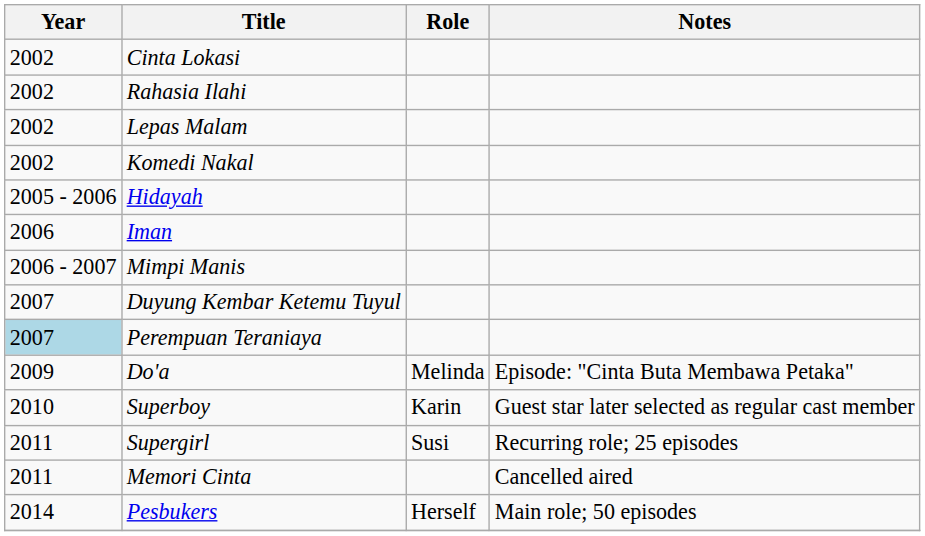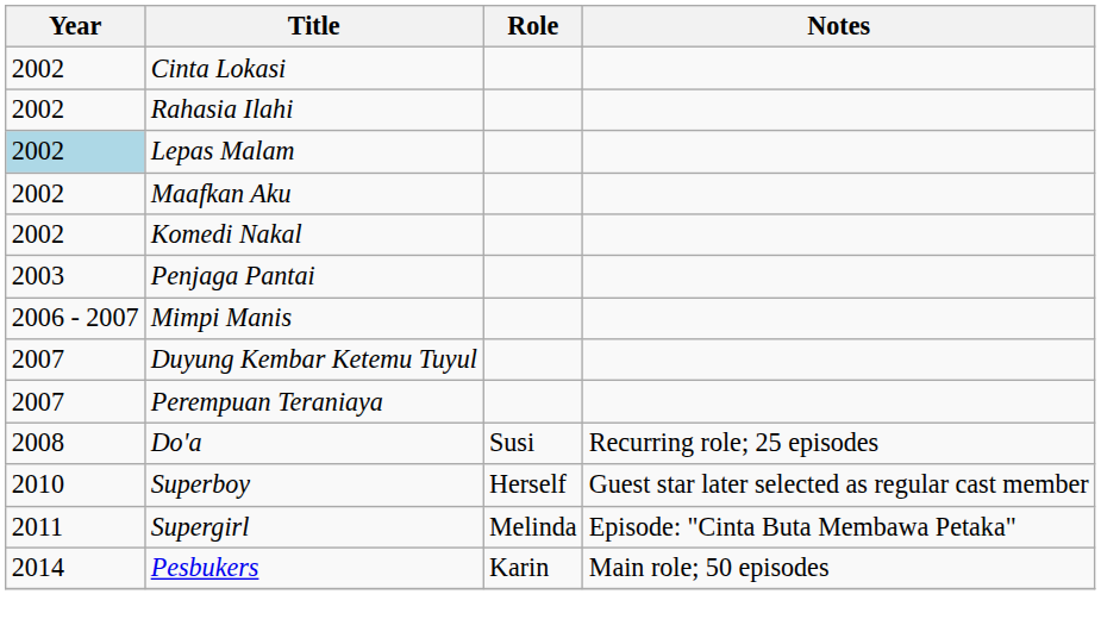Lepas Malam | Year: no background -> lightblue background
+ row: 2002 | Maafkan Aku
+ row: 2003 | Penjaga Pantai
- row: 2005 - 2006 | Hidayah
- row: 2006 | Iman
Perempuan Teraniaya | Year: lightblue background -> no background
Do'a | Year: 2009 -> 2008
Do'a | Role: Melinda -> Susi
Do'a | Notes: Episode: "Cinta Buta Membawa Petaka" -> Recurring role; 25 episodes
Superboy | Role: Karin -> Herself
Supergirl | Role: Susi -> Melinda
Supergirl | Notes: Recurring role; 25 episodes -> Episode: "Cinta Buta Membawa Petaka"
- row: 2011 | Memori Cinta | Cancelled aired
Pesbukers | Role: Herself -> Karin
